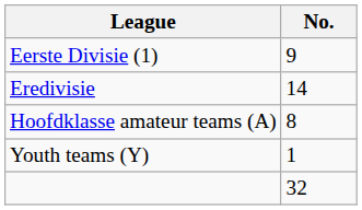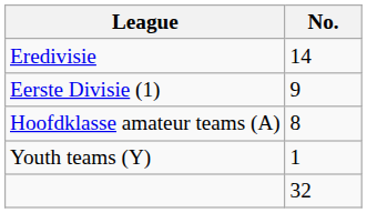rows swapped: Eredivisie <-> Eerste Divisie (1)
